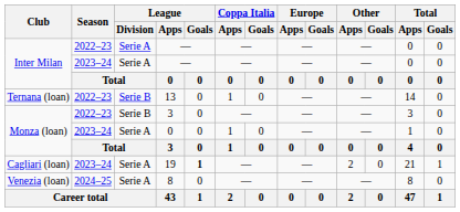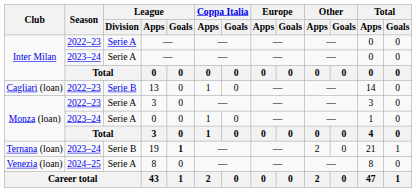13 | Club: Ternana (loan) -> Cagliari (loan)
2022–23 / 3 | League / Division: Serie B -> Serie A
19 | Club: Cagliari (loan) -> Ternana (loan)
19 | League / Division: Serie A -> Serie B
